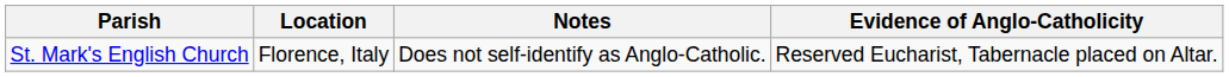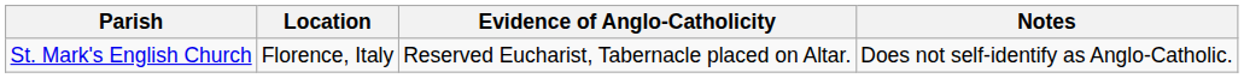columns swapped: Evidence of Anglo-Catholicity <-> Notes
